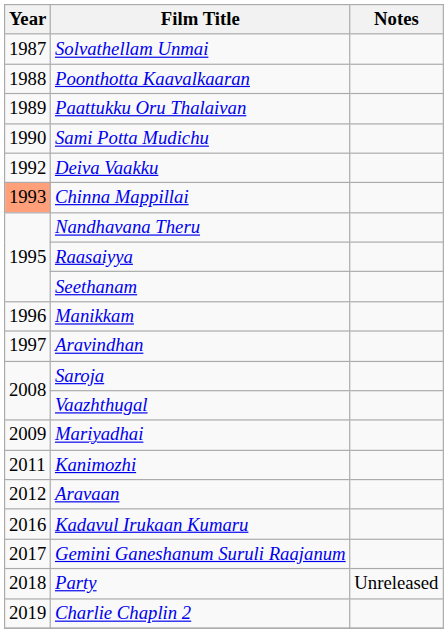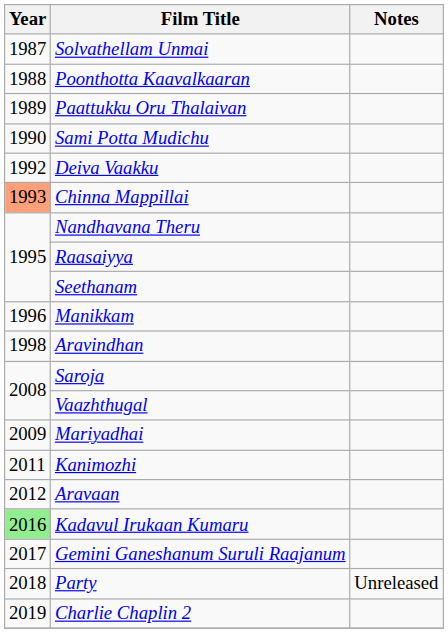Aravindhan | Year: 1997 -> 1998
Kadavul Irukaan Kumaru | Year: no background -> lightgreen background
